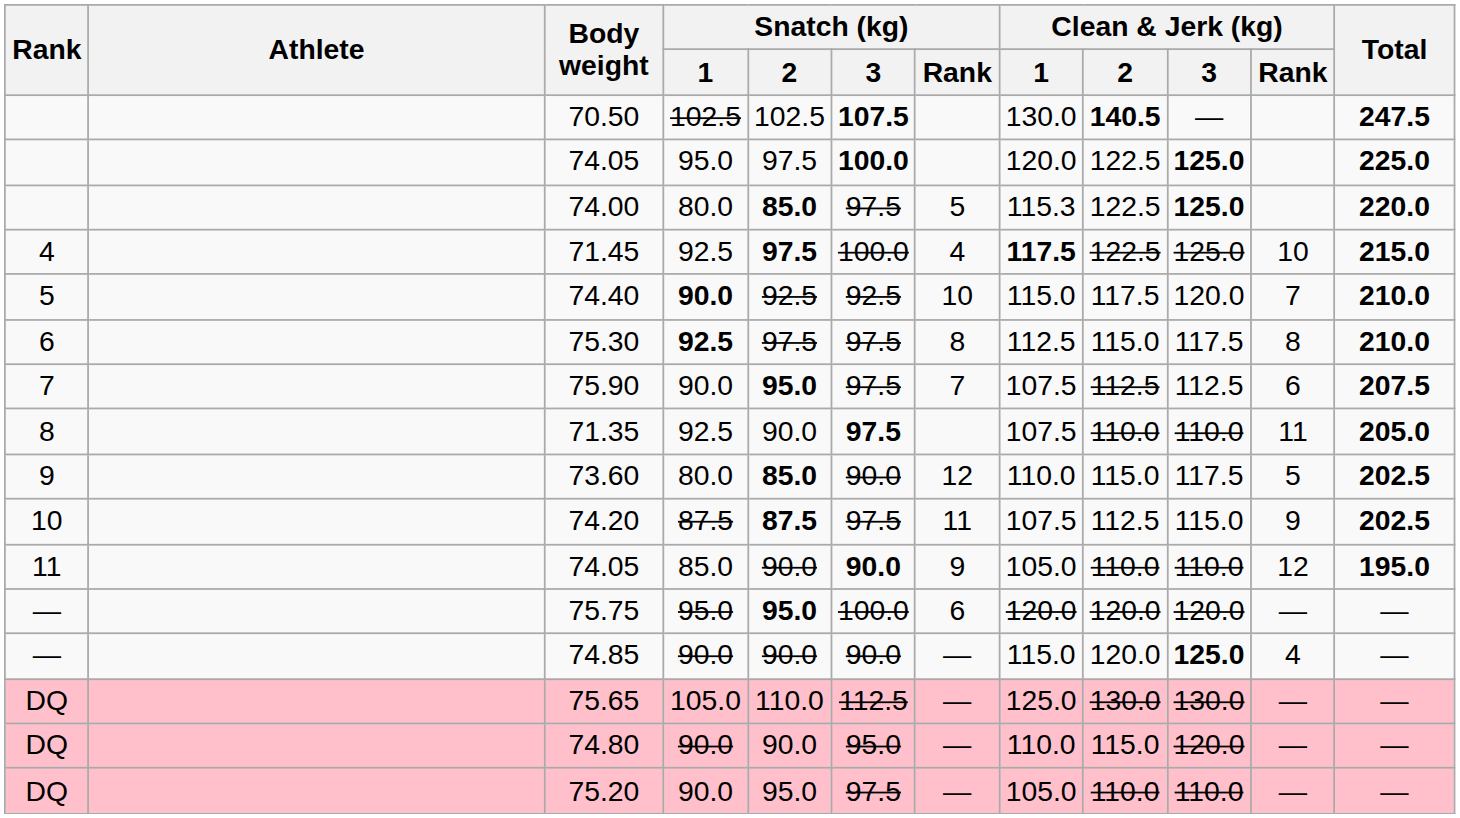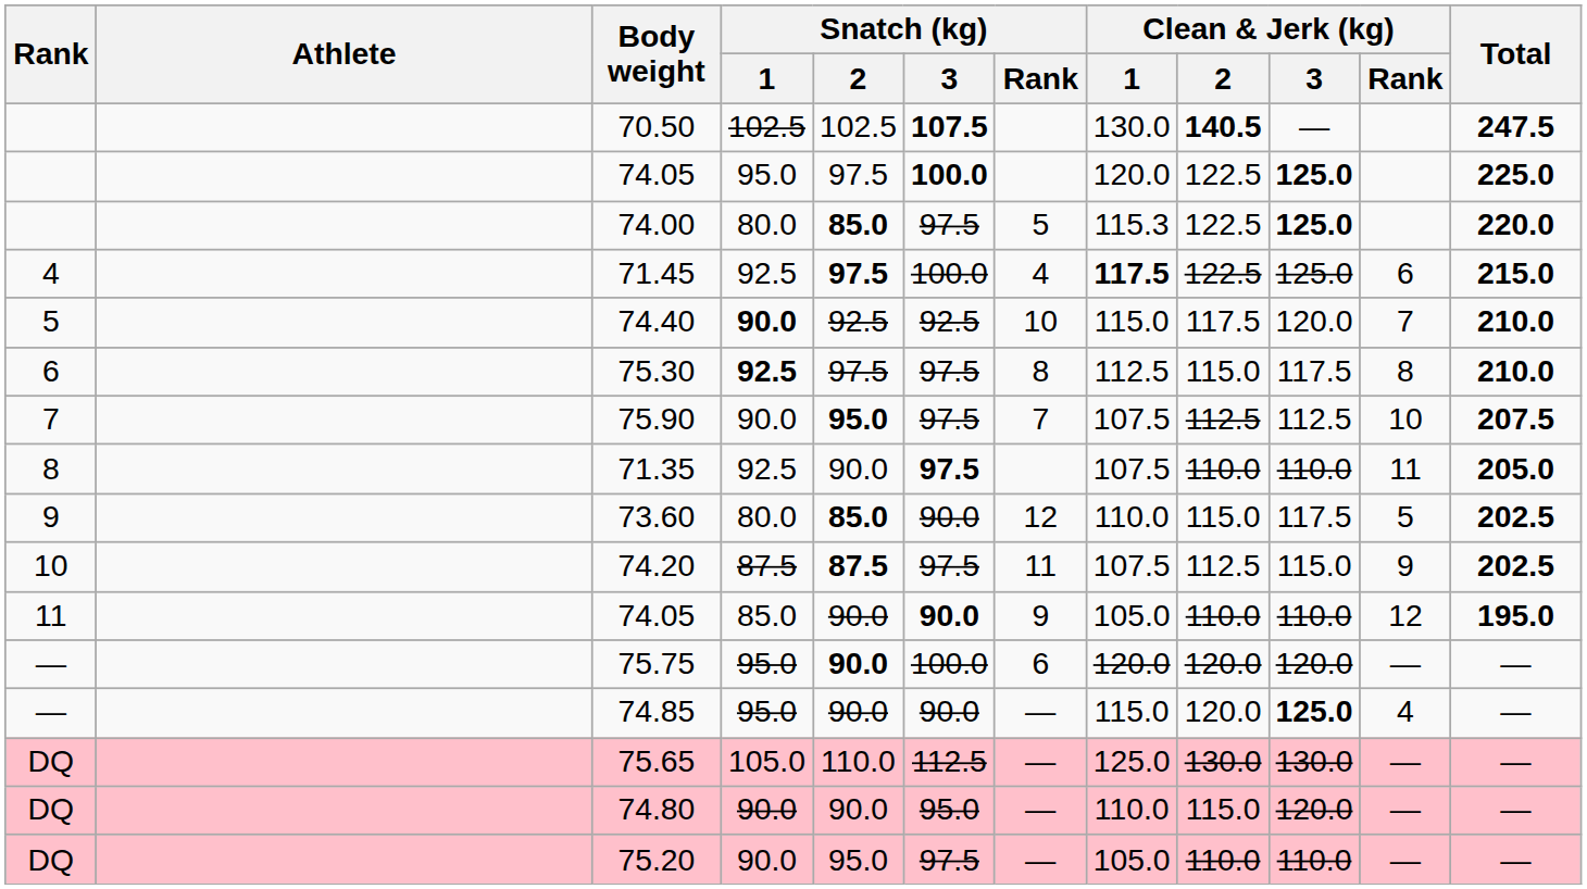71.45 | Clean & Jerk (kg) / Rank: 10 -> 6
75.90 | Clean & Jerk (kg) / Rank: 6 -> 10
75.75 | Snatch (kg) / 2: 95.0 -> 90.0
74.85 | Snatch (kg) / 1: 90.0 -> 95.0
